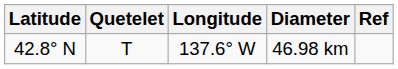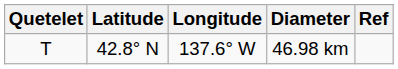columns swapped: Quetelet <-> Latitude
